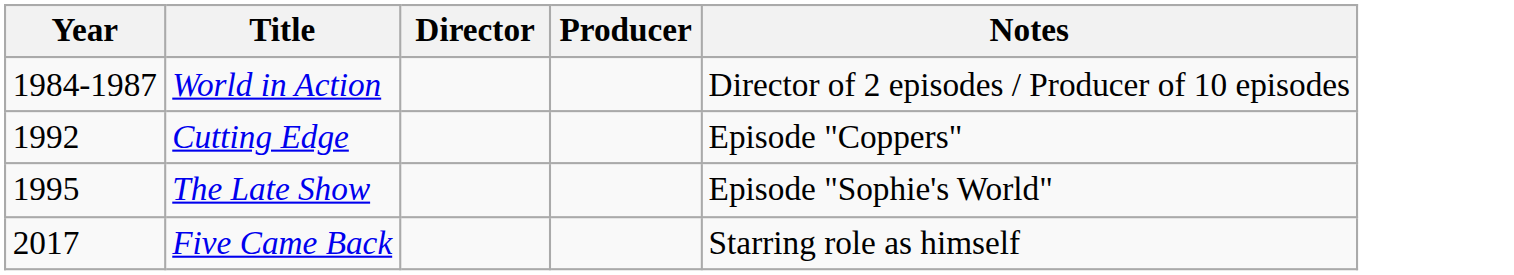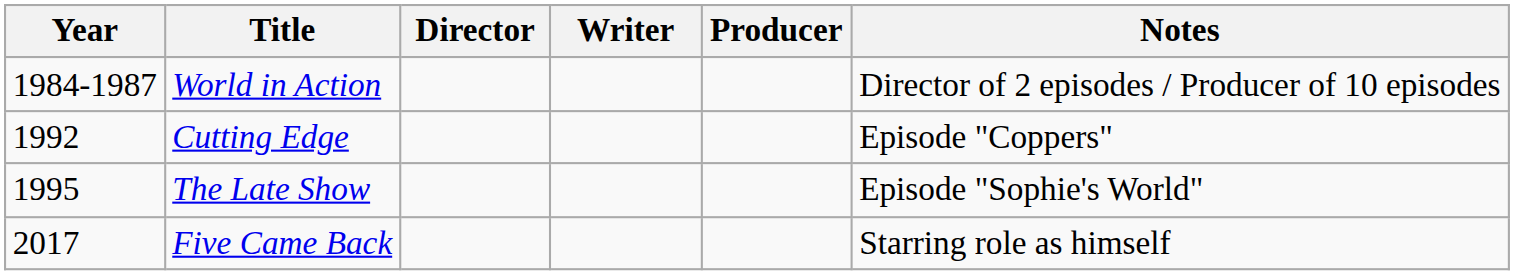+ column: Writer
